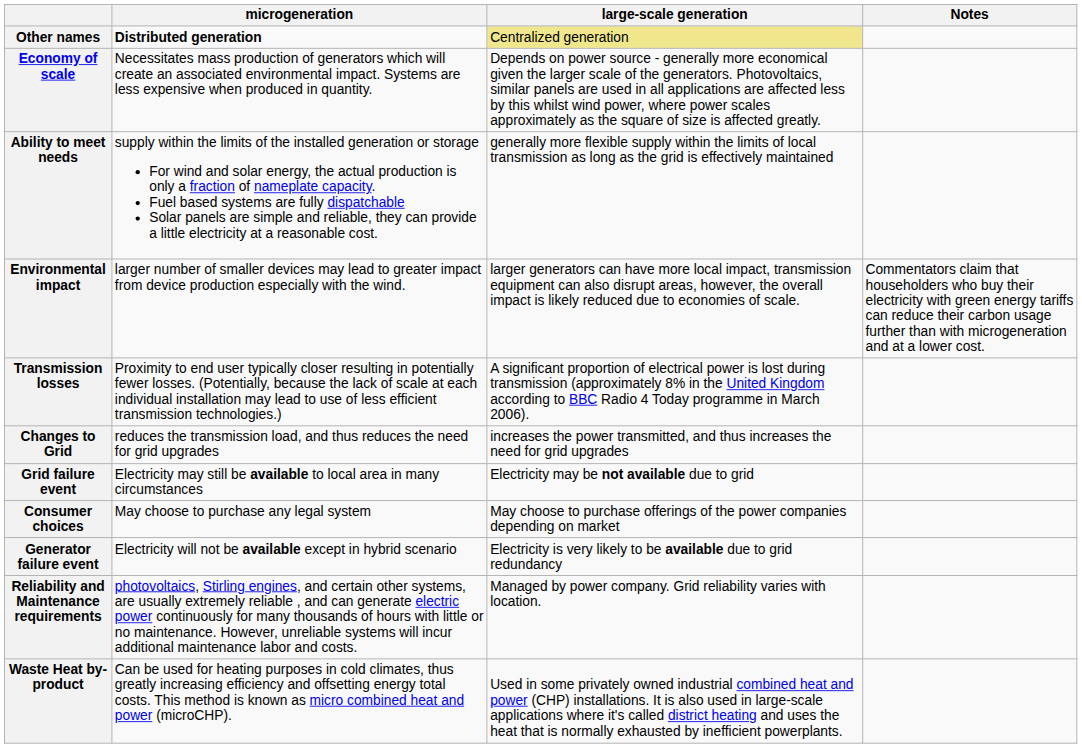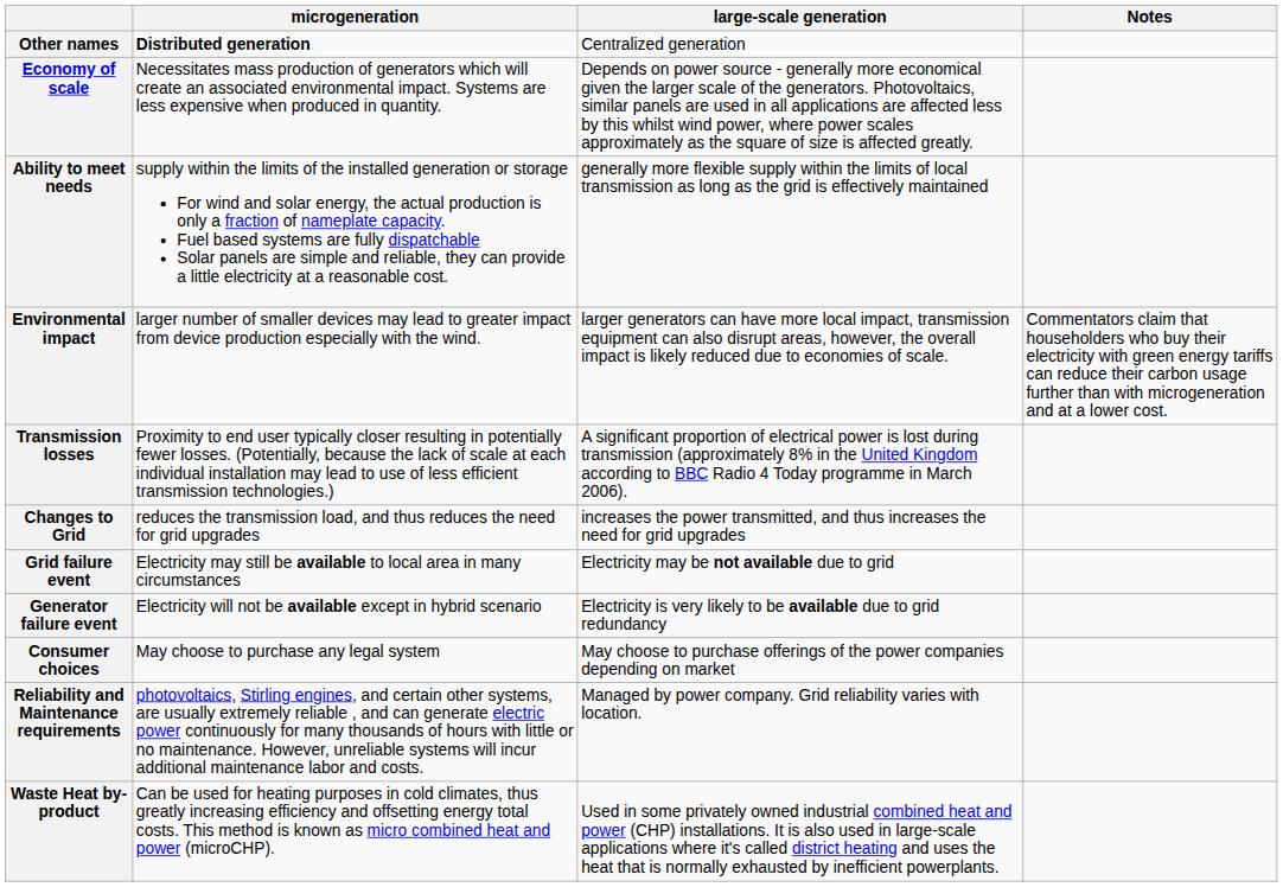Other names | large-scale generation: khaki background -> no background
rows swapped: Generator failure event <-> Consumer choices
